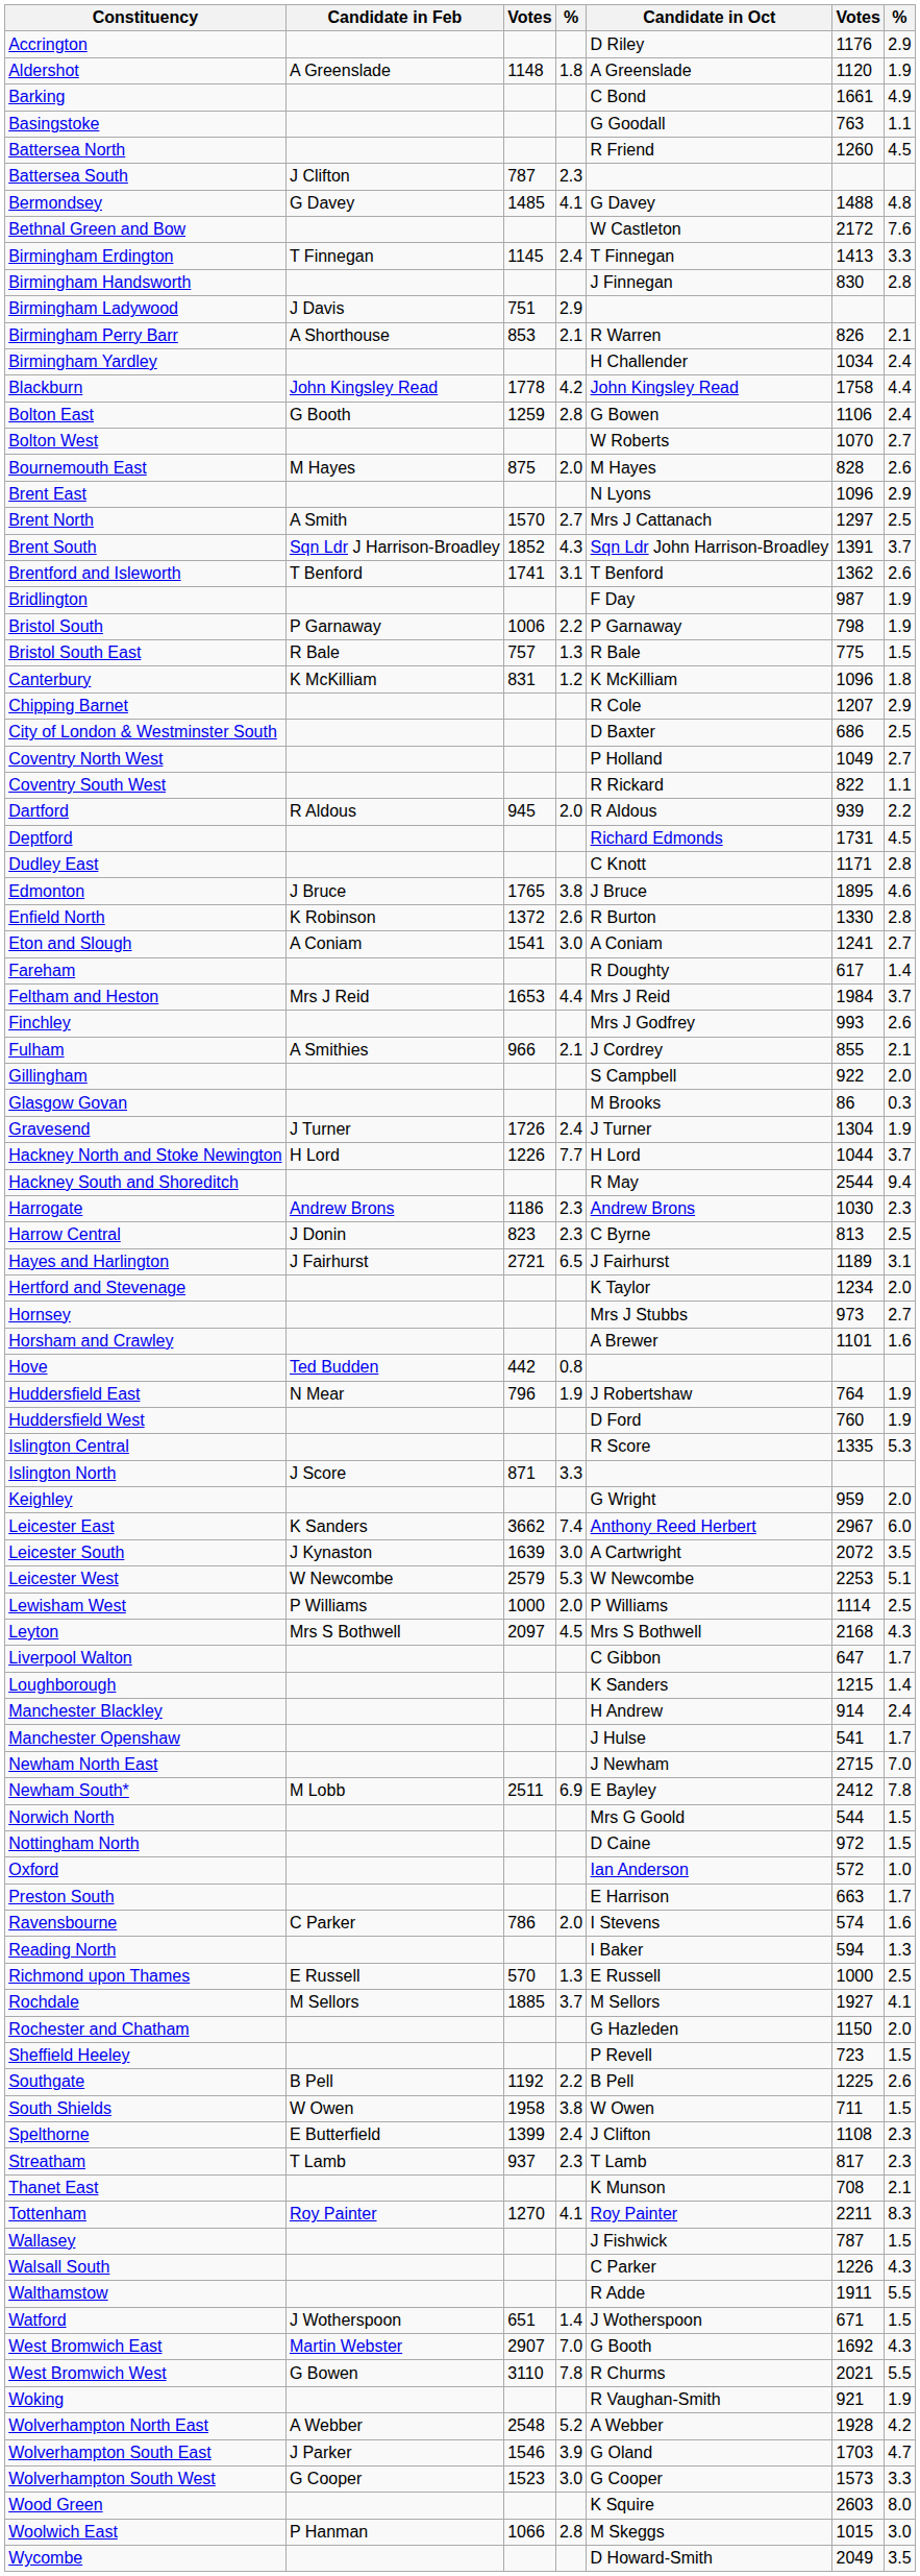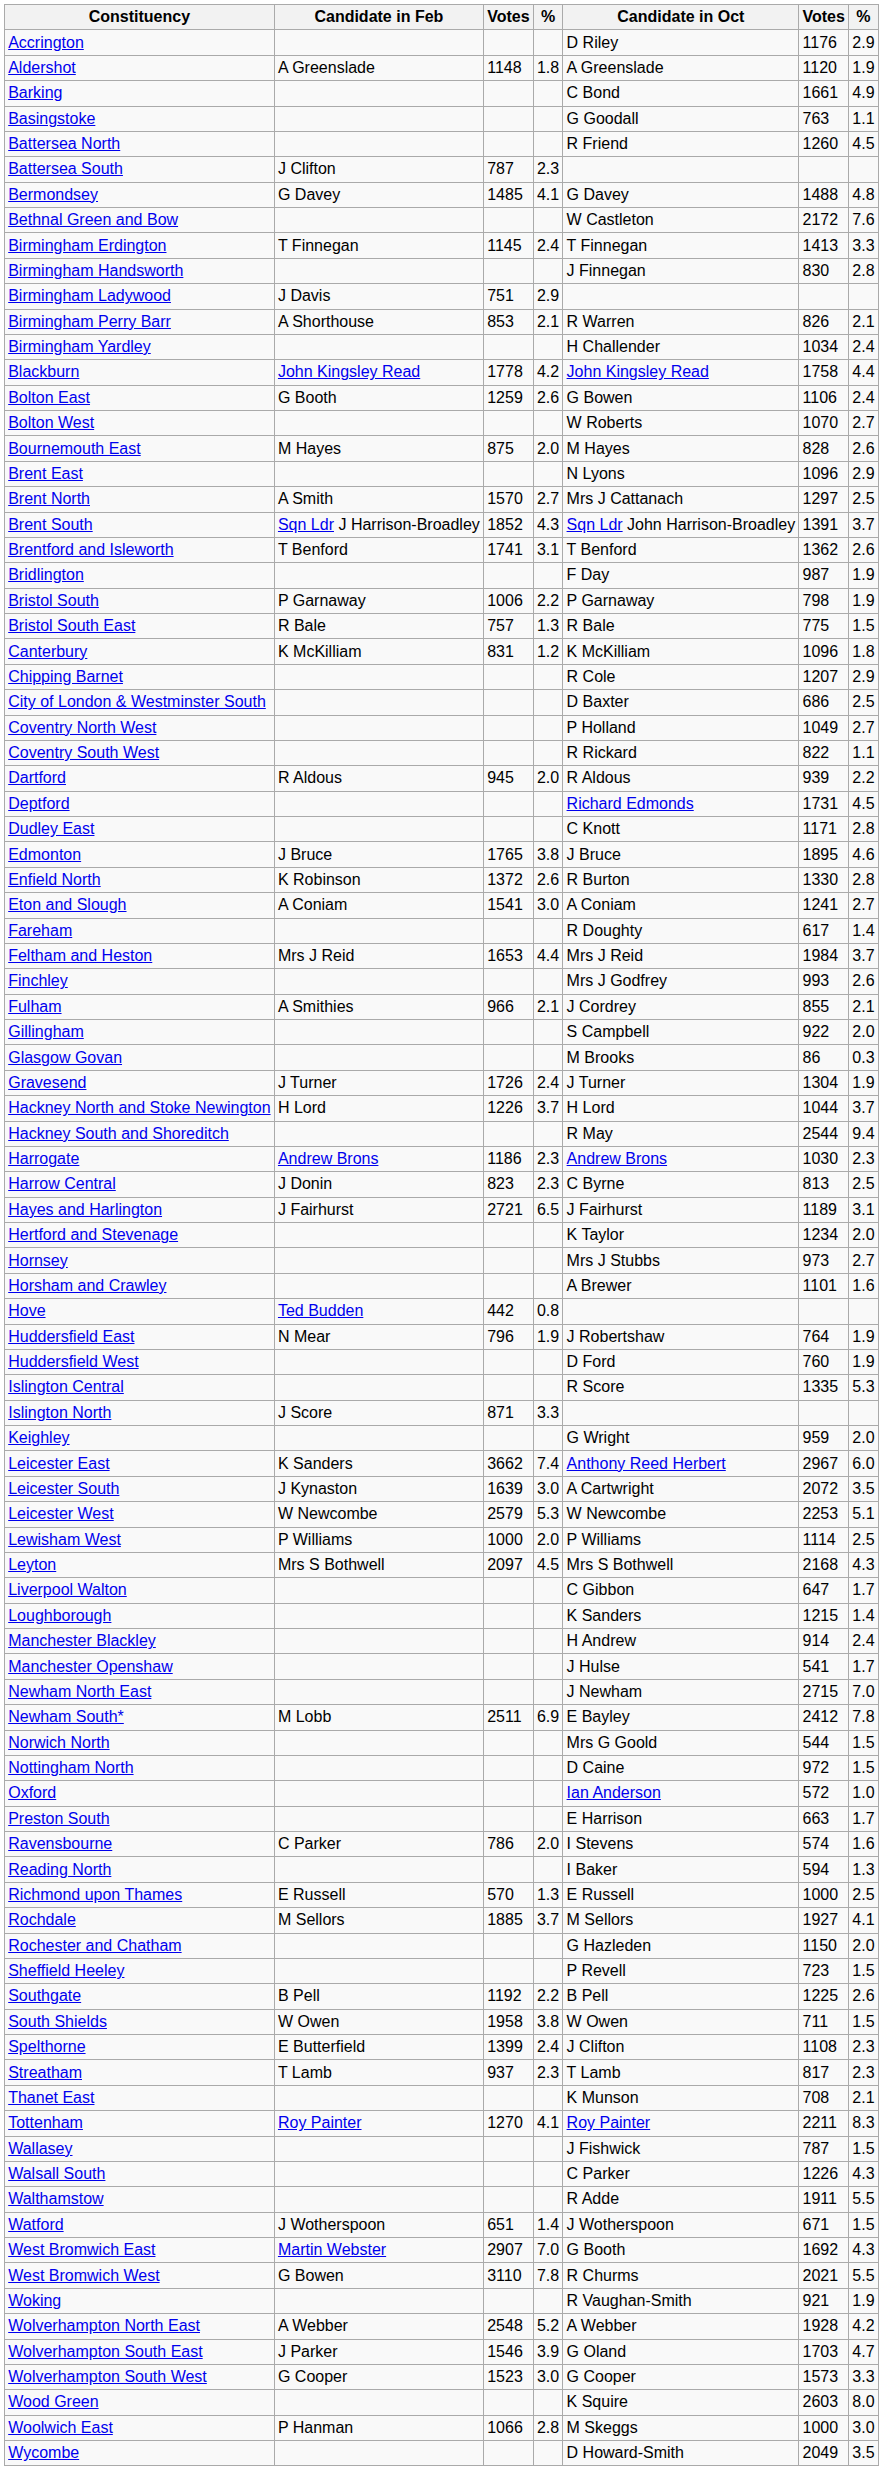Bolton East | column 4: 2.8 -> 2.6
Hackney North and Stoke Newington | column 4: 7.7 -> 3.7
Woolwich East | column 6: 1015 -> 1000
